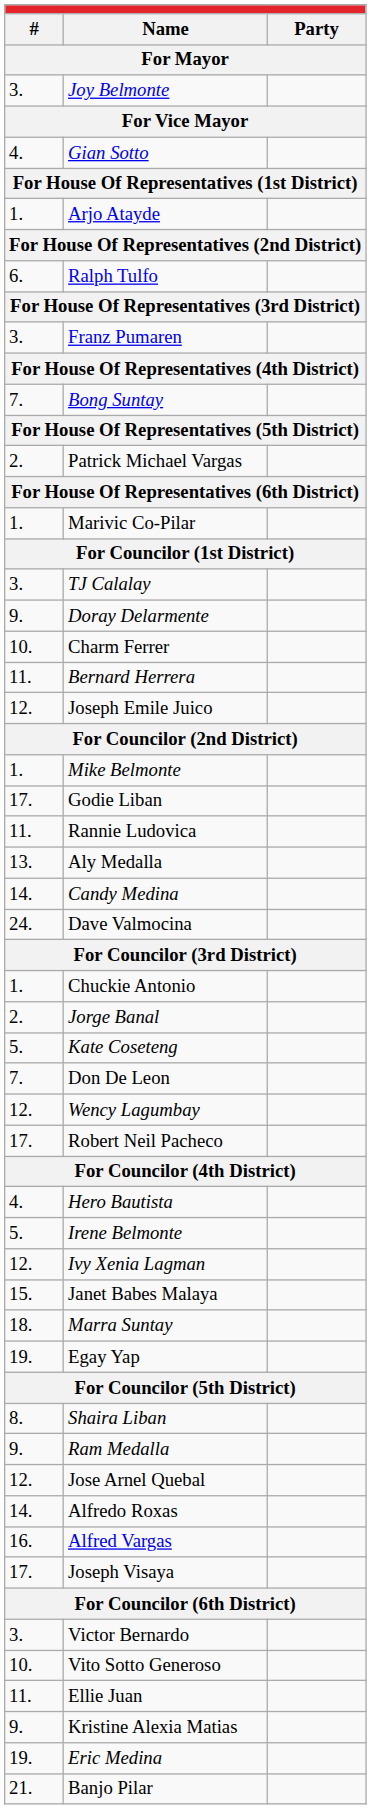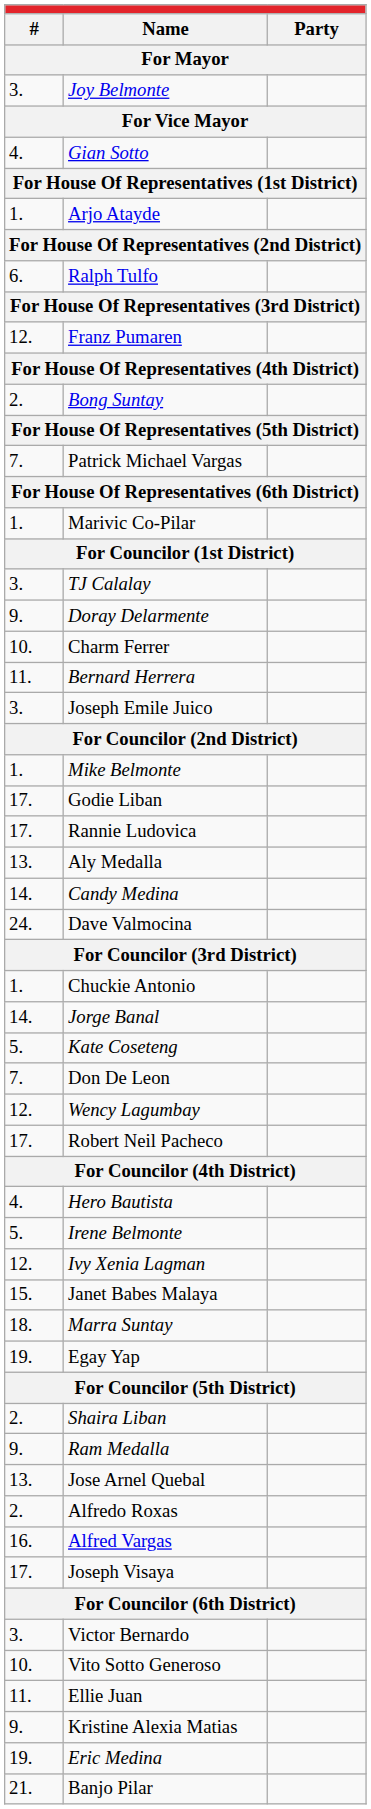Franz Pumaren | column 1: 3. -> 12.
Bong Suntay | column 1: 7. -> 2.
Patrick Michael Vargas | column 1: 2. -> 7.
Joseph Emile Juico | column 1: 12. -> 3.
Rannie Ludovica | column 1: 11. -> 17.
Jorge Banal | column 1: 2. -> 14.
Shaira Liban | column 1: 8. -> 2.
Jose Arnel Quebal | column 1: 12. -> 13.
Alfredo Roxas | column 1: 14. -> 2.
